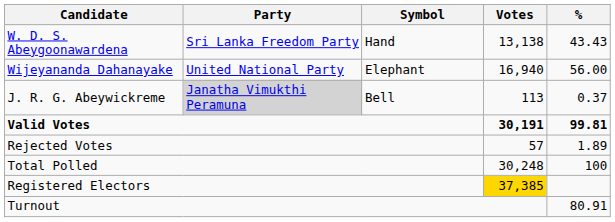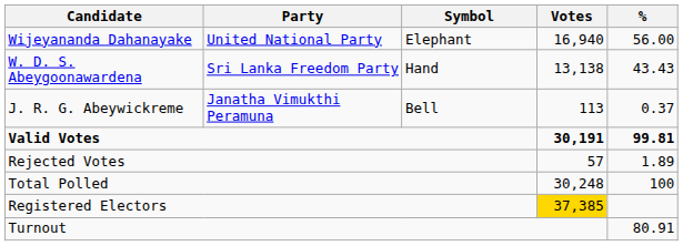rows swapped: Wijeyananda Dahanayake <-> W. D. S. Abeygoonawardena
J. R. G. Abeywickreme | Party: lightgrey background -> no background
